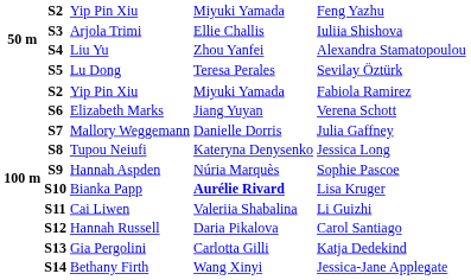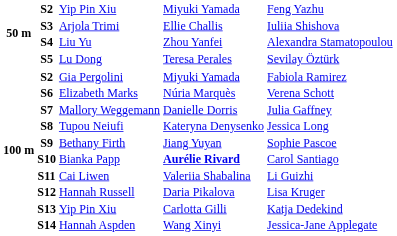100 m / S2 | column 3: Yip Pin Xiu -> Gia Pergolini
S6 | column 4: Jiang Yuyan -> Núria Marquès
S9 | column 3: Hannah Aspden -> Bethany Firth
S9 | column 4: Núria Marquès -> Jiang Yuyan
S10 | column 5: Lisa Kruger -> Carol Santiago
S12 | column 5: Carol Santiago -> Lisa Kruger
S13 | column 3: Gia Pergolini -> Yip Pin Xiu
S14 | column 3: Bethany Firth -> Hannah Aspden
